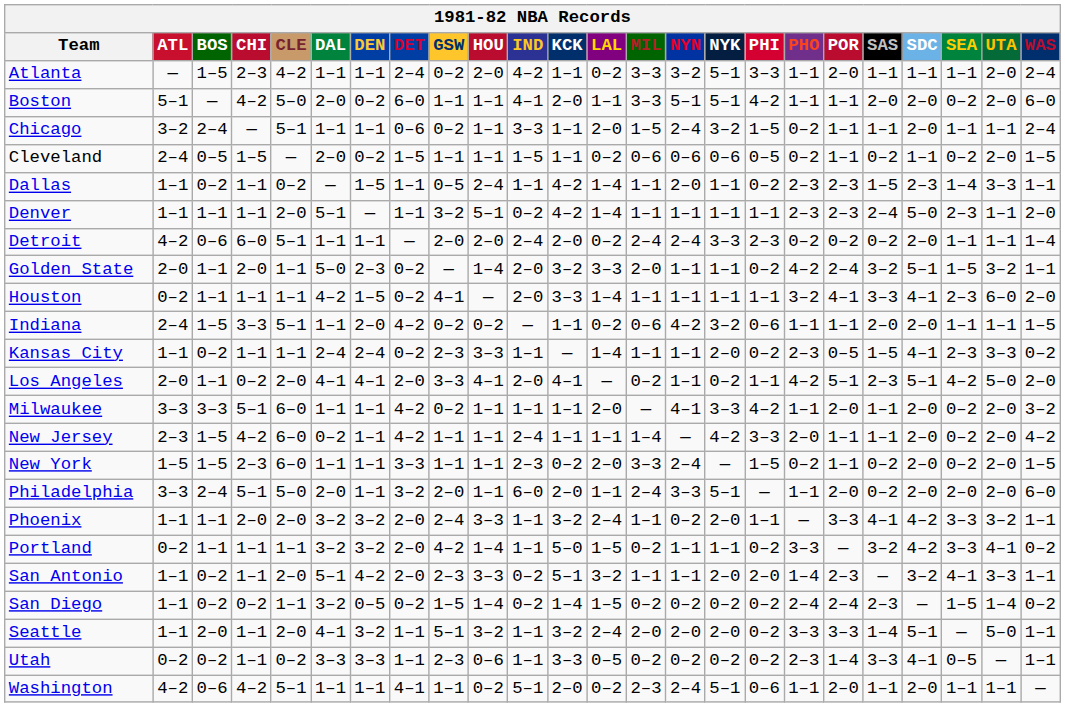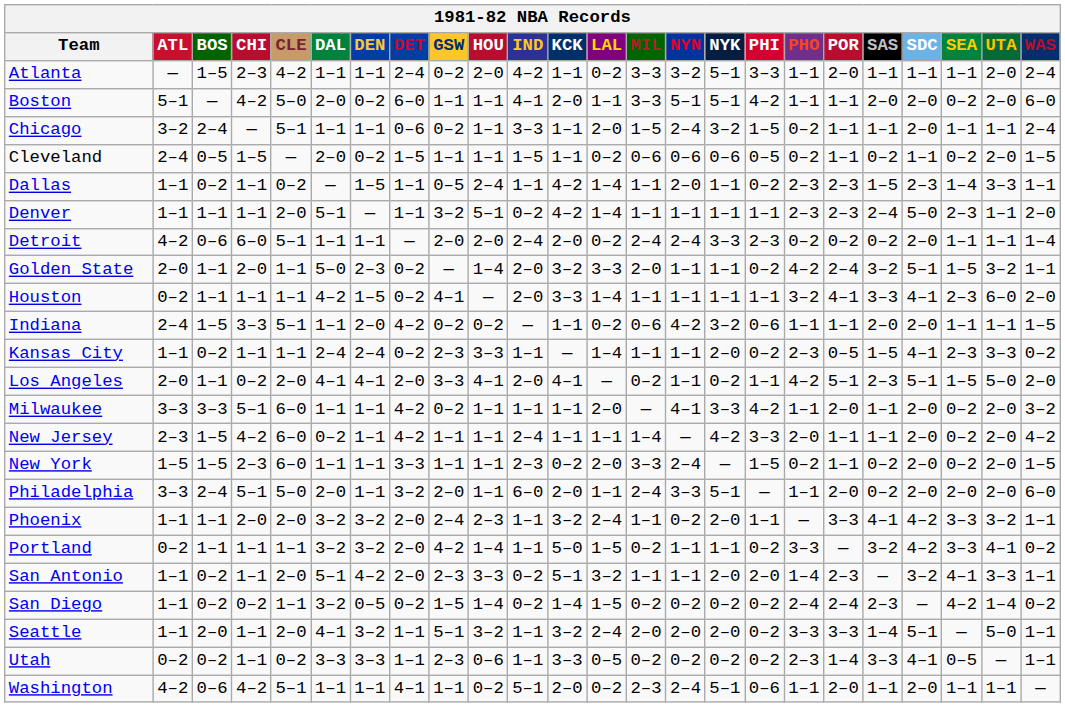Los Angeles | SEA: 4–2 -> 1–5
Phoenix | HOU: 3–3 -> 2–3
San Diego | SEA: 1–5 -> 4–2
